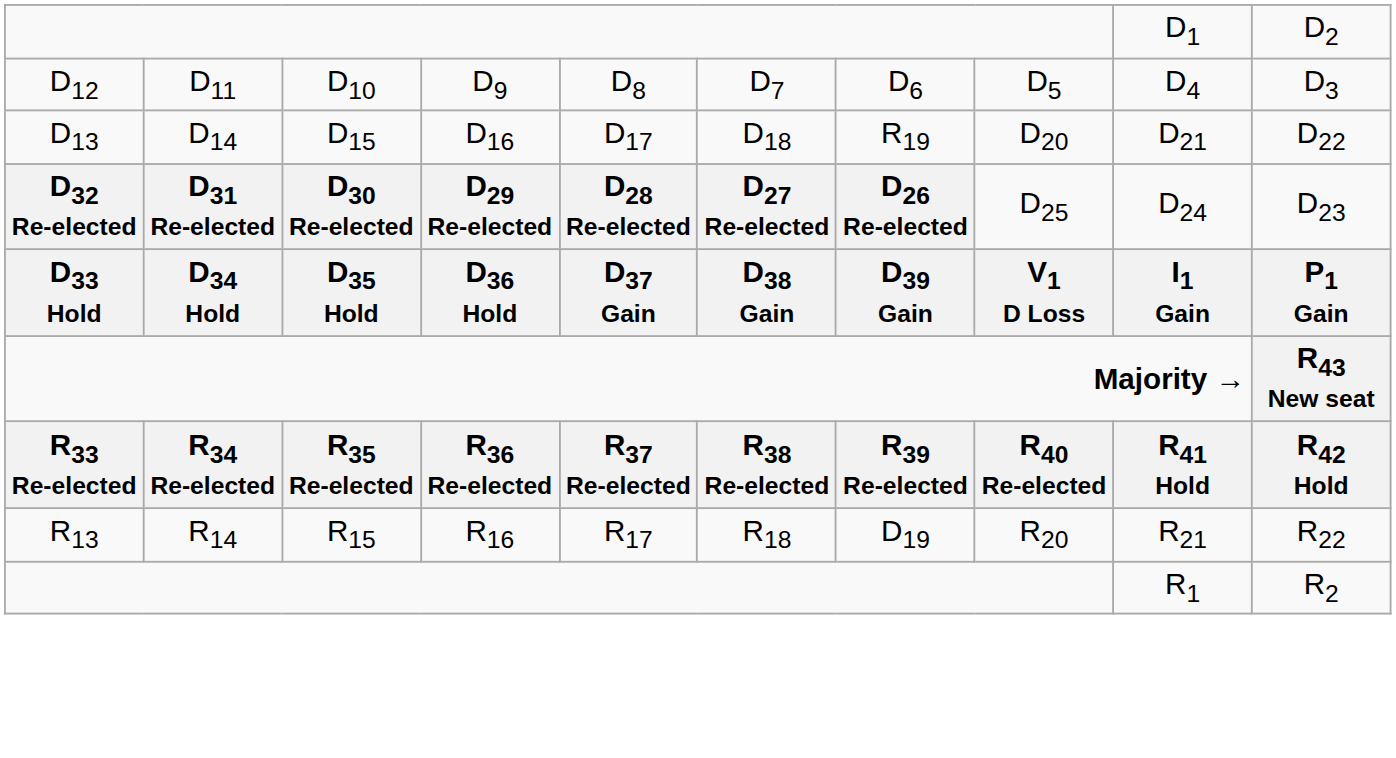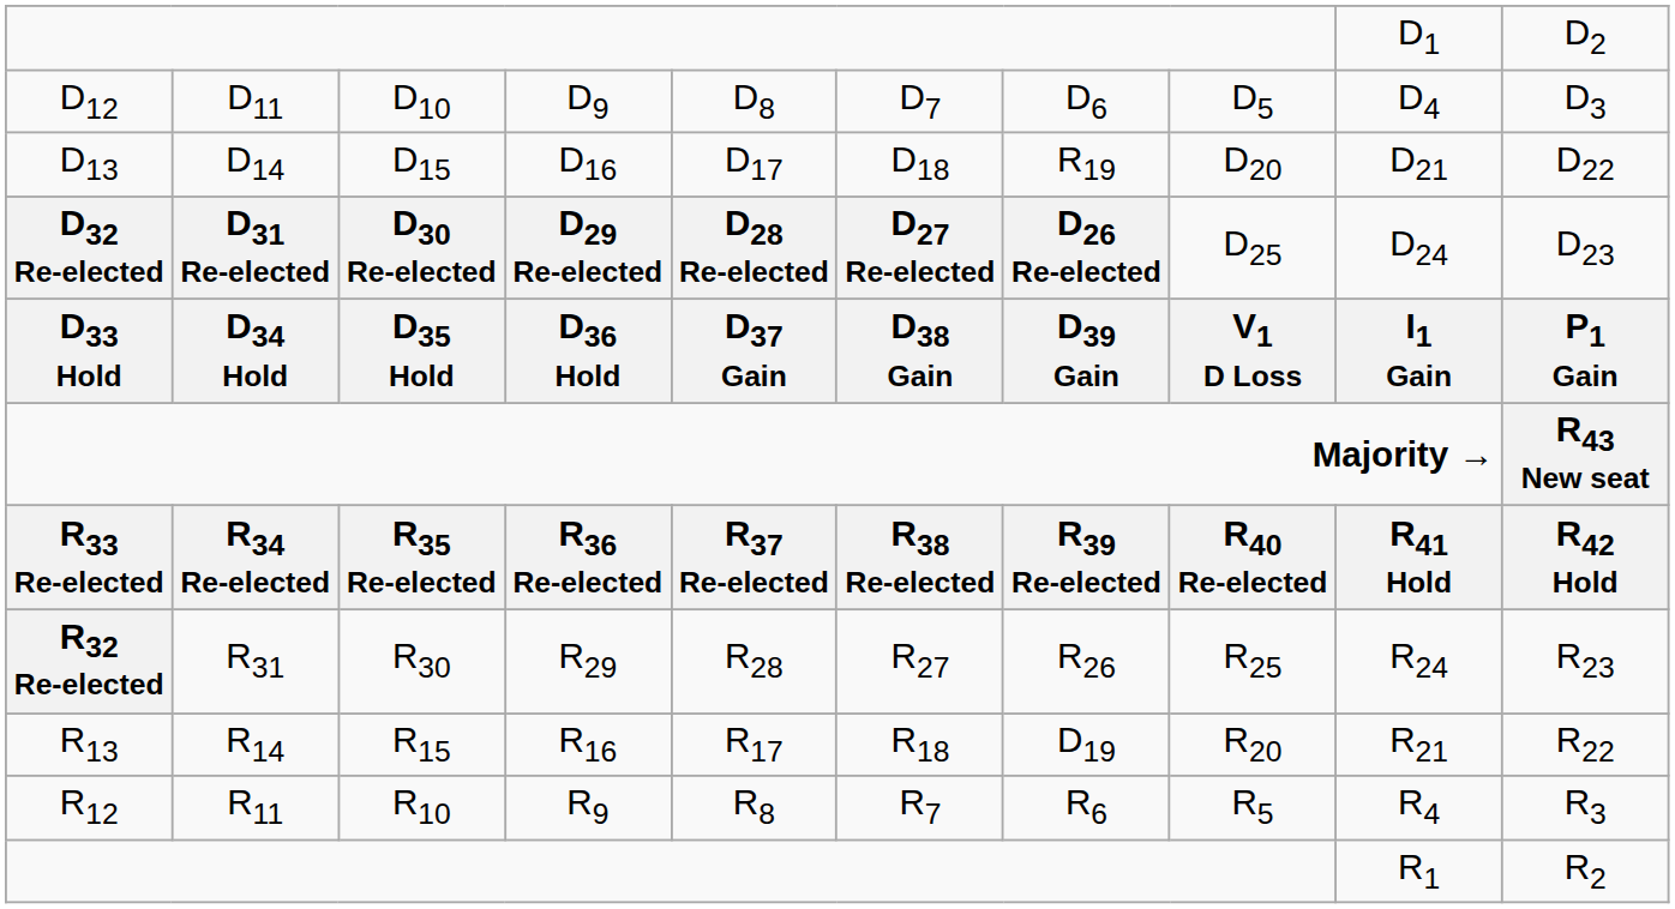+ row: R32 Re-elected | R31 | R30 | R29 | R28 | R27 | R26 | R25 | R24 | R23
+ row: R12 | R11 | R10 | R9 | R8 | R7 | R6 | R5 | R4 | R3
